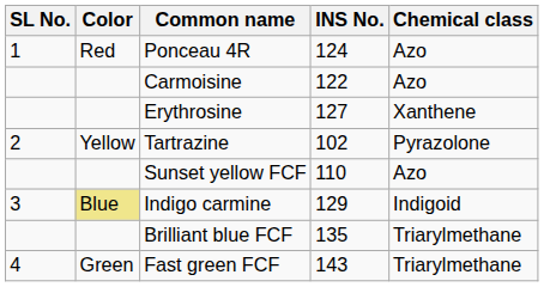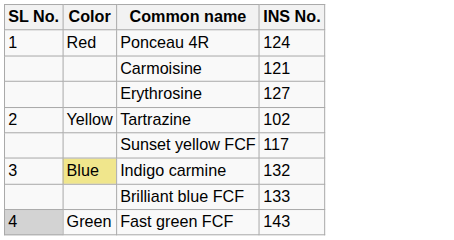- column: Chemical class | Azo | Azo | Xanthene | Pyrazolone | Azo | Indigoid | Triarylmethane | Triarylmethane
Carmoisine | INS No.: 122 -> 121
Sunset yellow FCF | INS No.: 110 -> 117
Indigo carmine | INS No.: 129 -> 132
Brilliant blue FCF | INS No.: 135 -> 133
Fast green FCF | SL No.: no background -> lightgrey background
